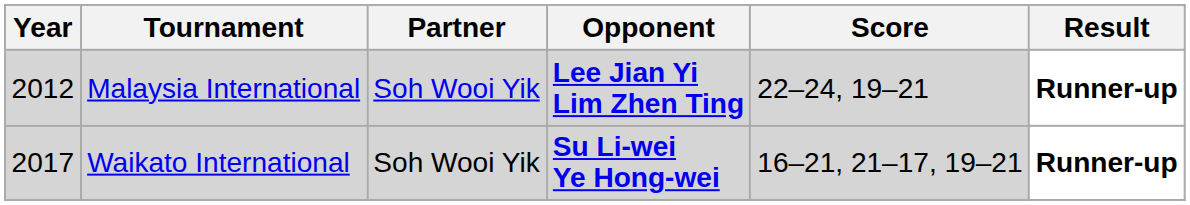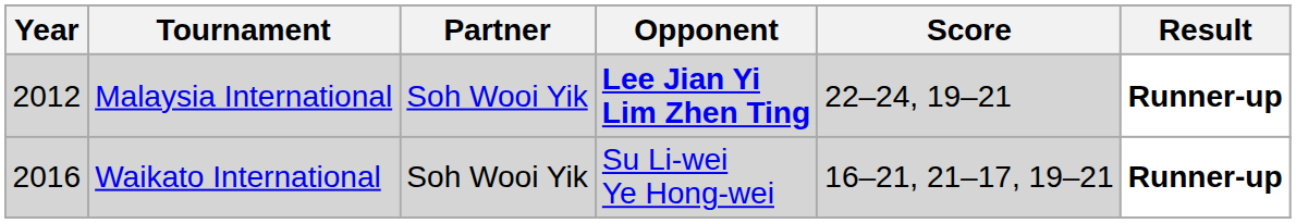Waikato International | Year: 2017 -> 2016
Waikato International | Opponent: bold -> normal
